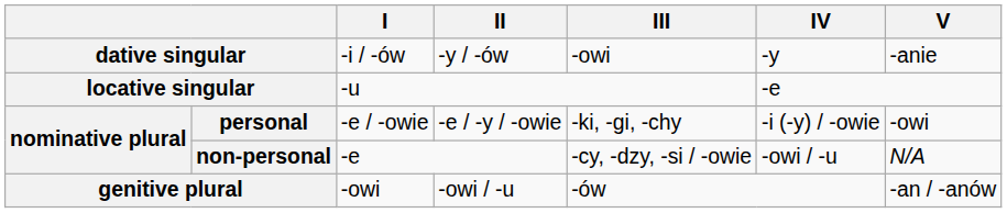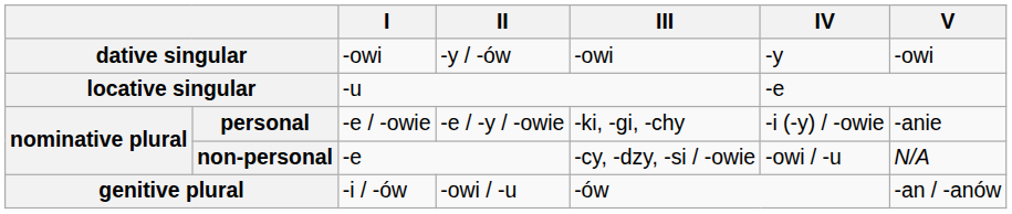dative singular | I: -i / -ów -> -owi
dative singular | V: -anie -> -owi
personal | V: -owi -> -anie
genitive plural | I: -owi -> -i / -ów
